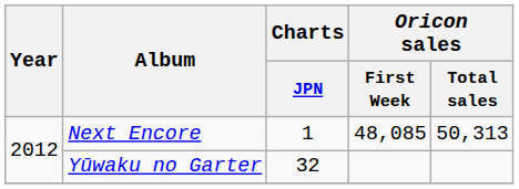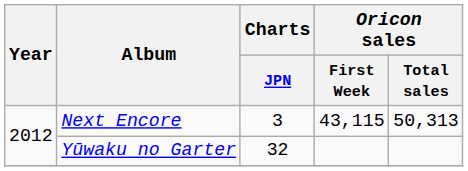Next Encore | Charts / JPN: 1 -> 3
Next Encore | Oricon sales / First Week: 48,085 -> 43,115
